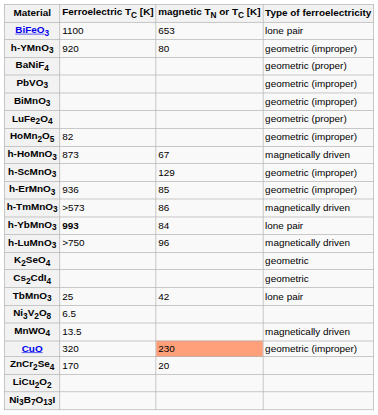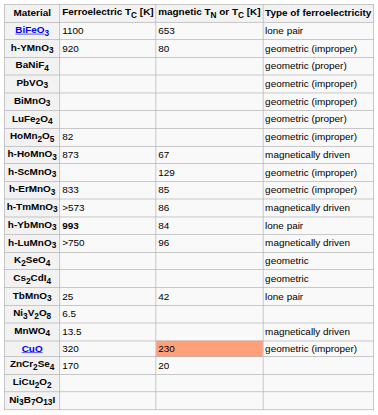h-ErMnO3 | Ferroelectric TC [K]: 936 -> 833
